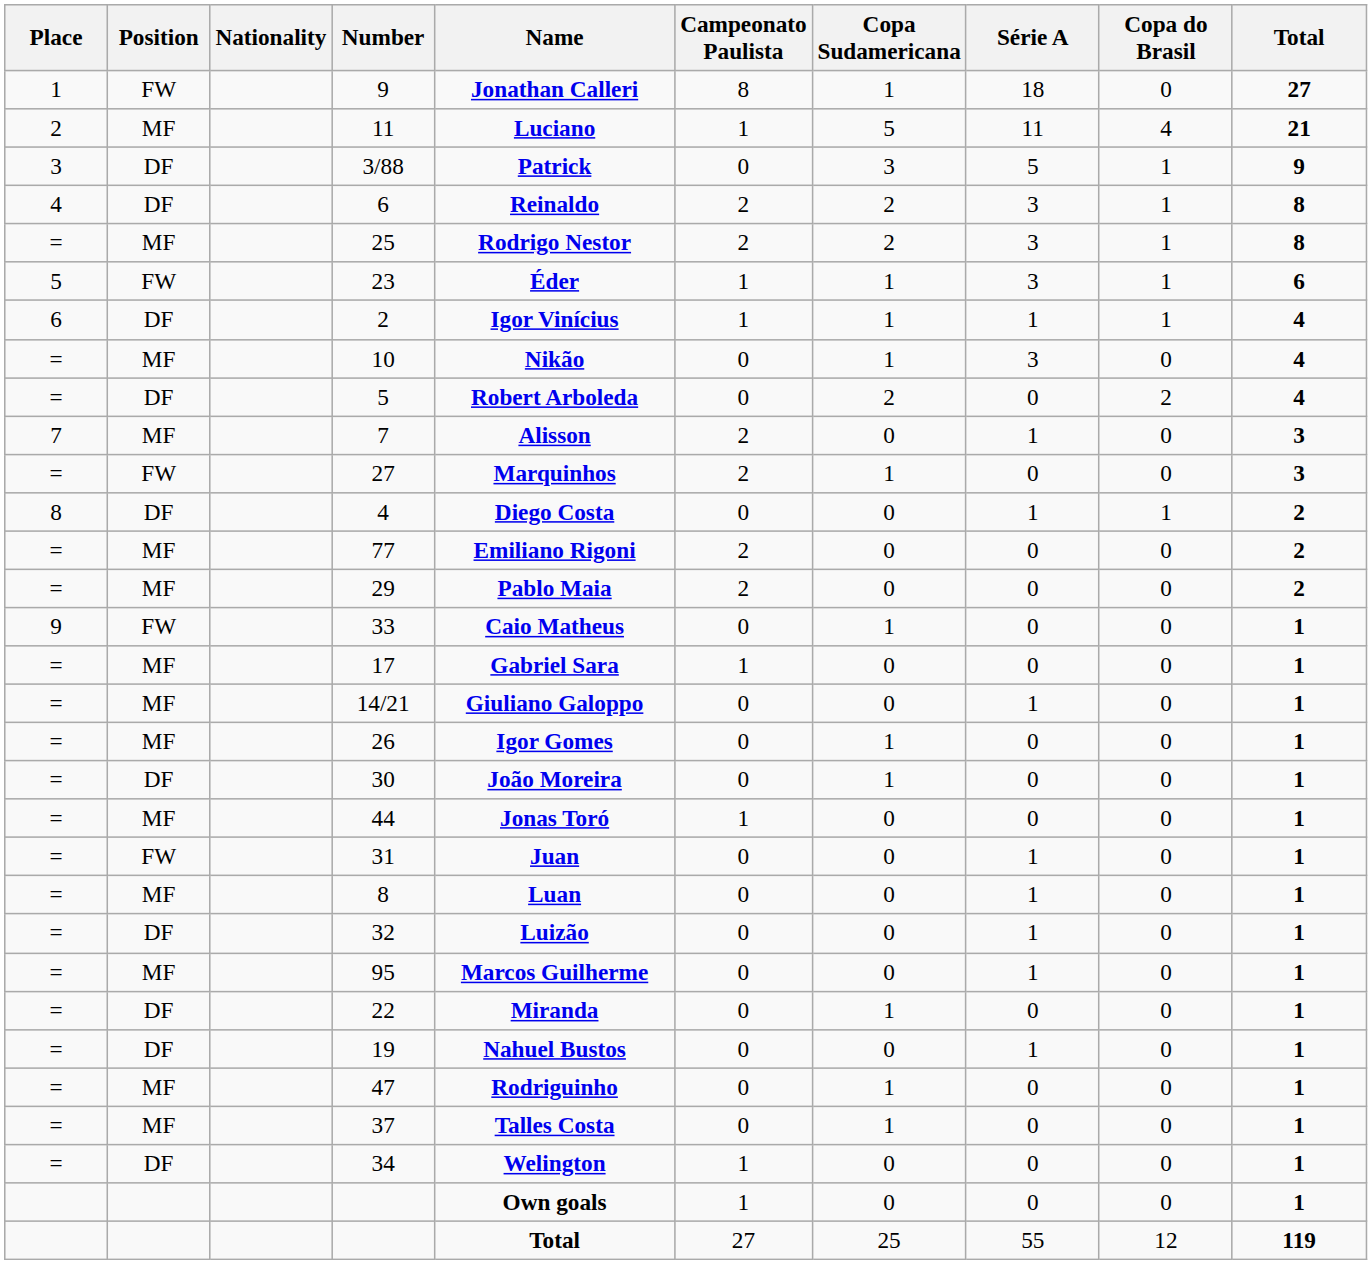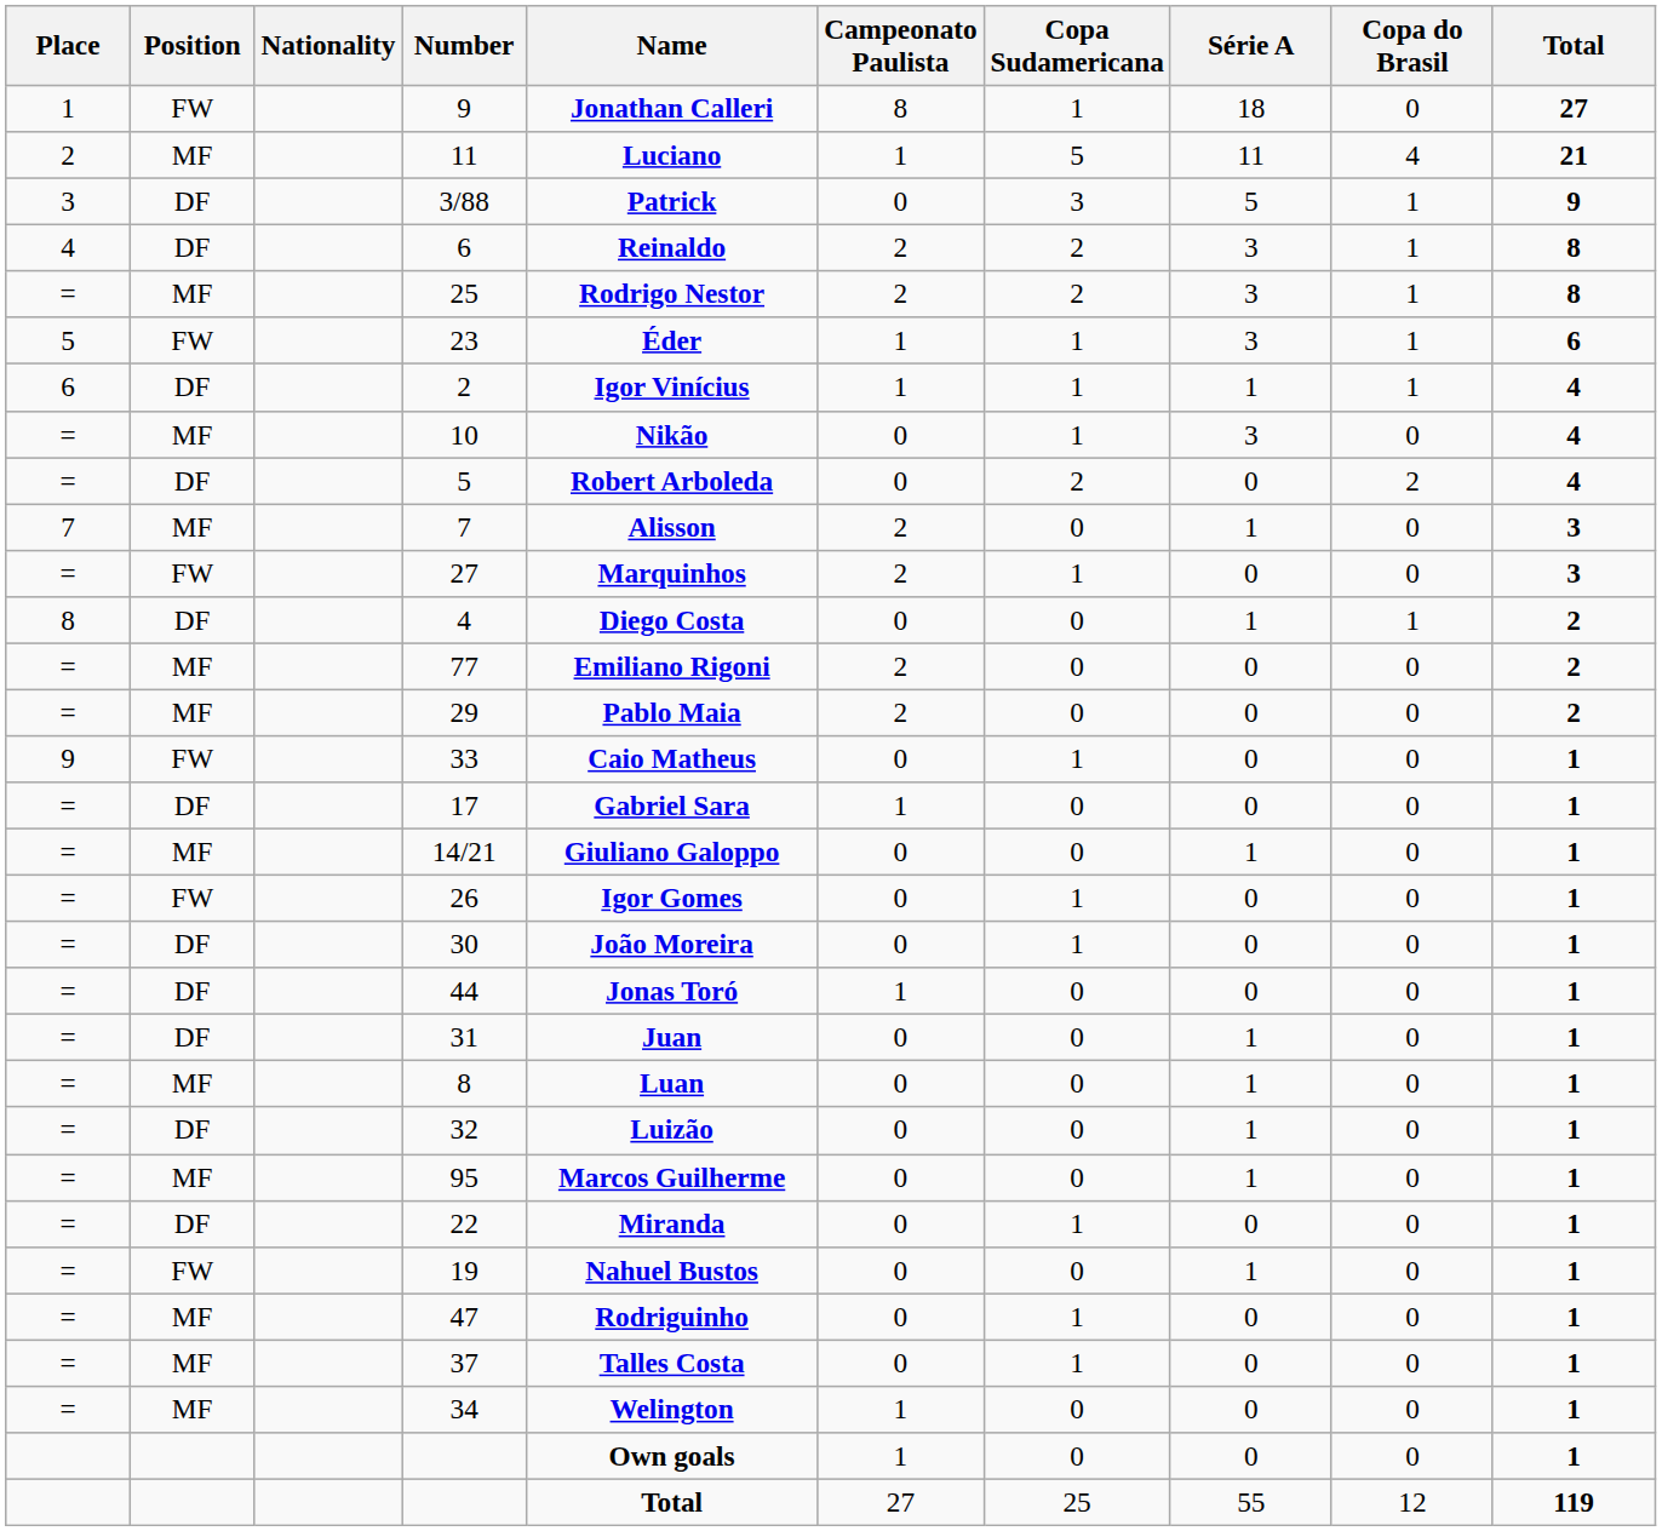17 | Position: MF -> DF
26 | Position: MF -> FW
44 | Position: MF -> DF
31 | Position: FW -> DF
19 | Position: DF -> FW
34 | Position: DF -> MF
